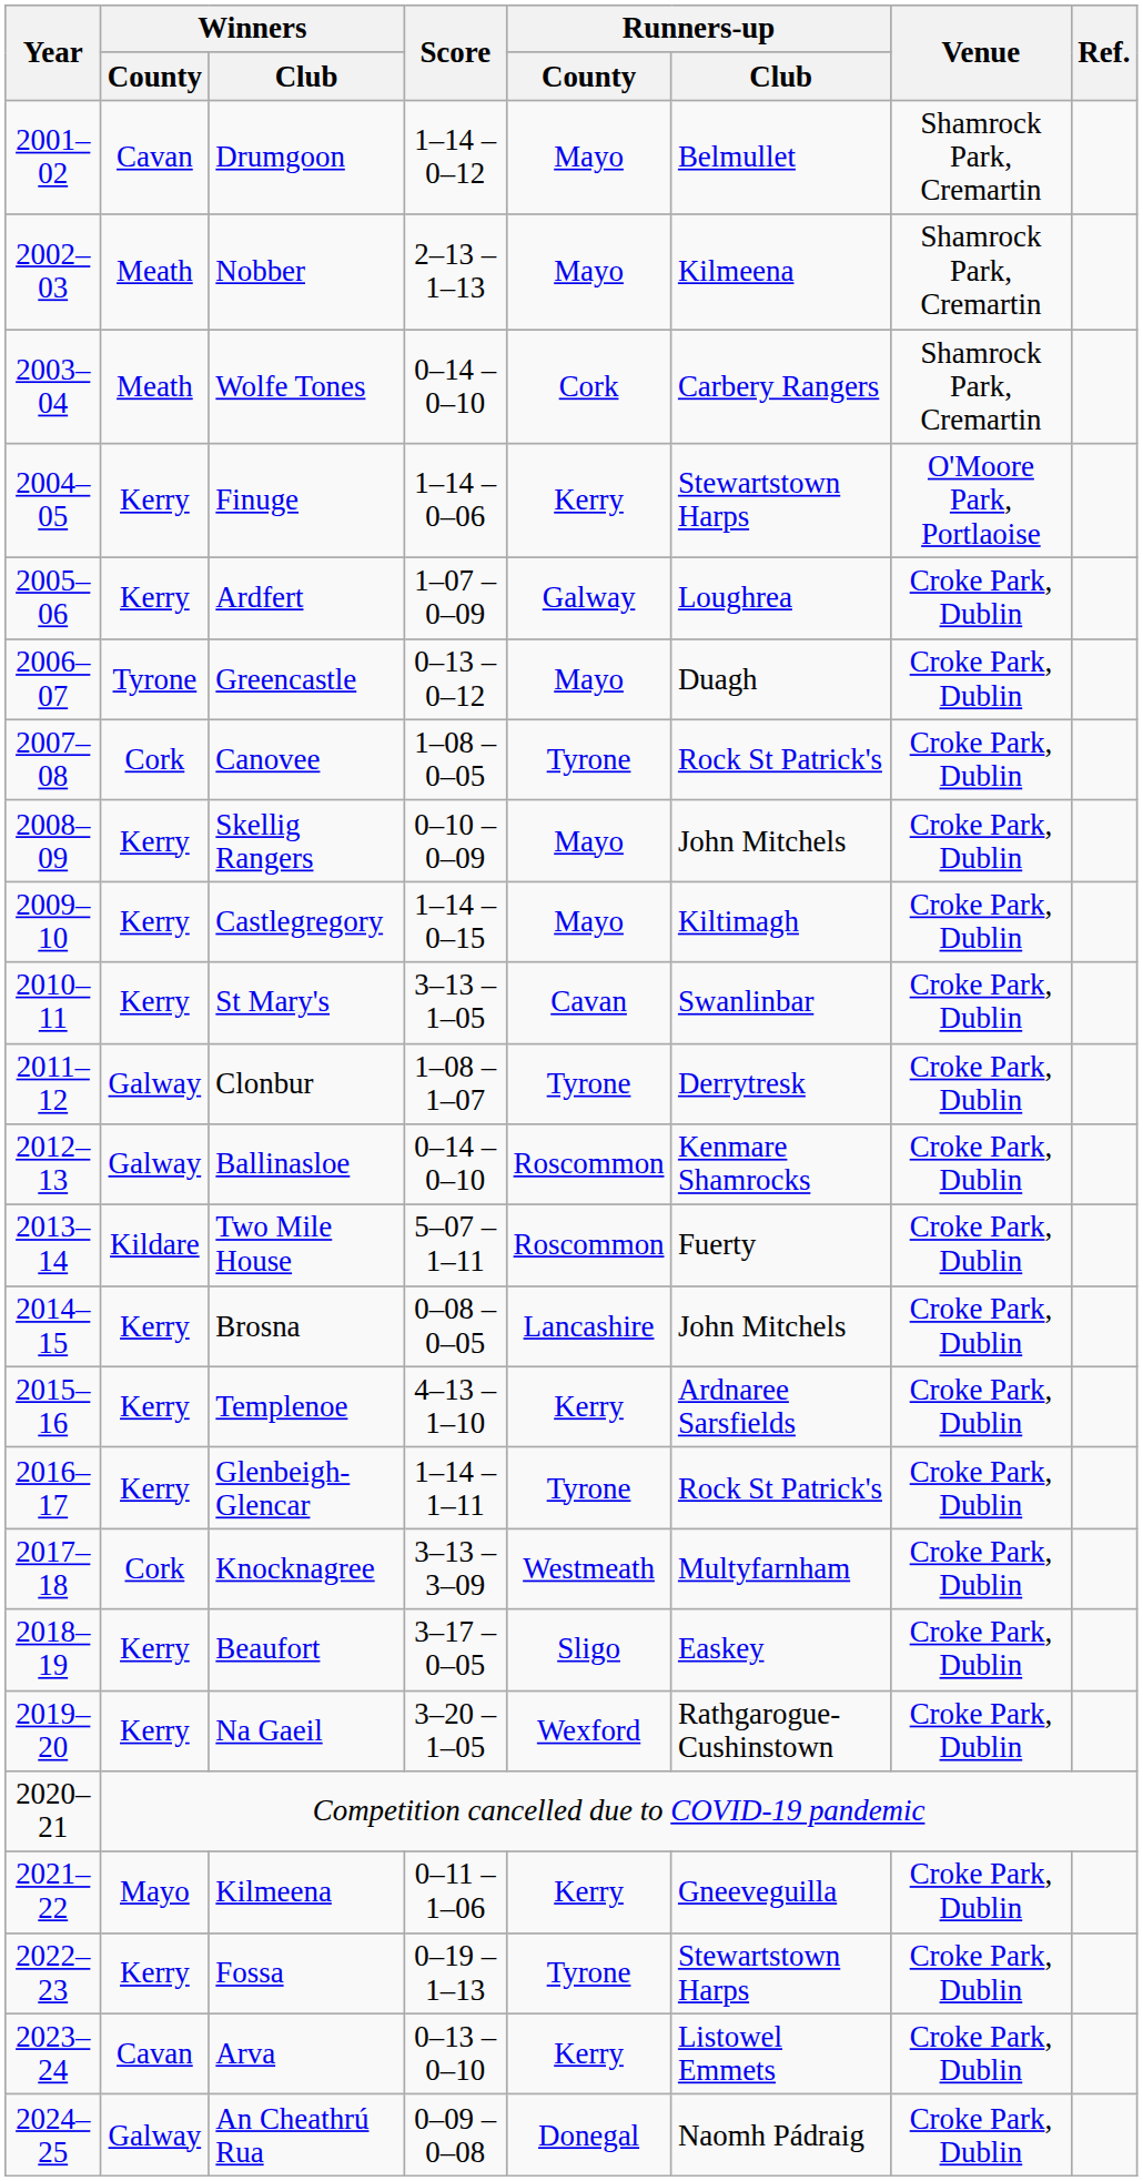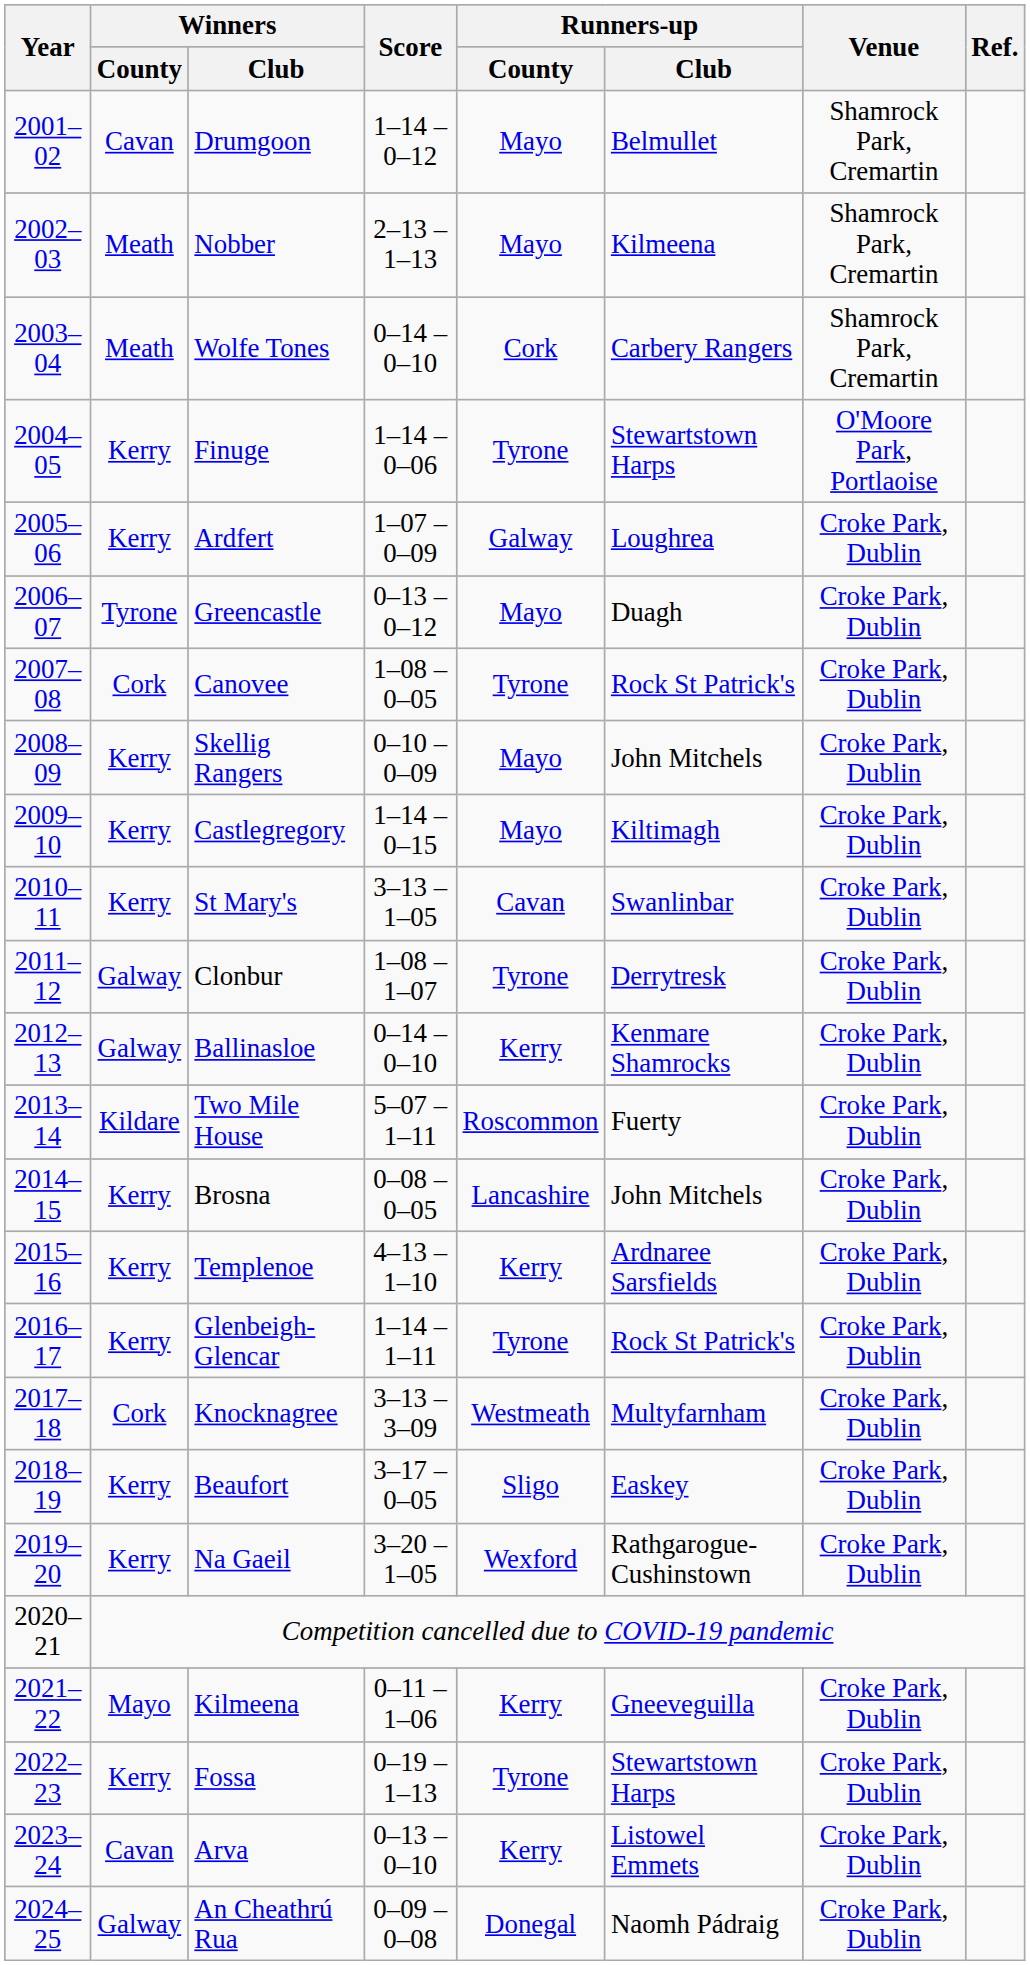Finuge | Runners-up / County: Kerry -> Tyrone
Ballinasloe | Runners-up / County: Roscommon -> Kerry
